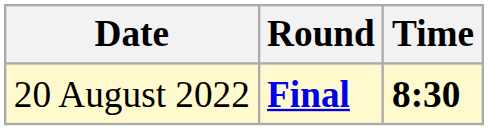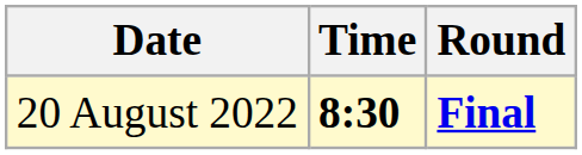columns swapped: Time <-> Round
